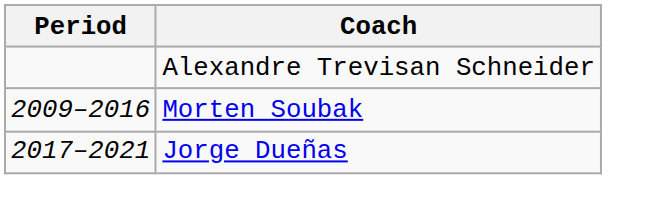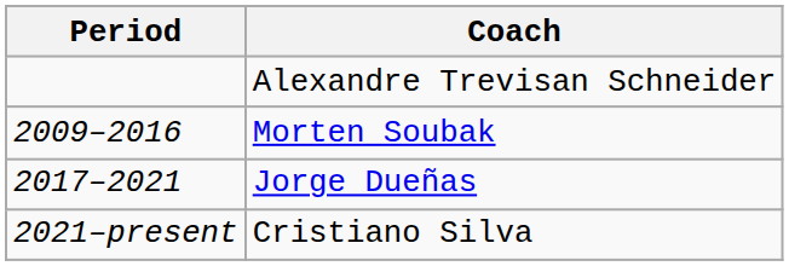+ row: 2021–present | Cristiano Silva
